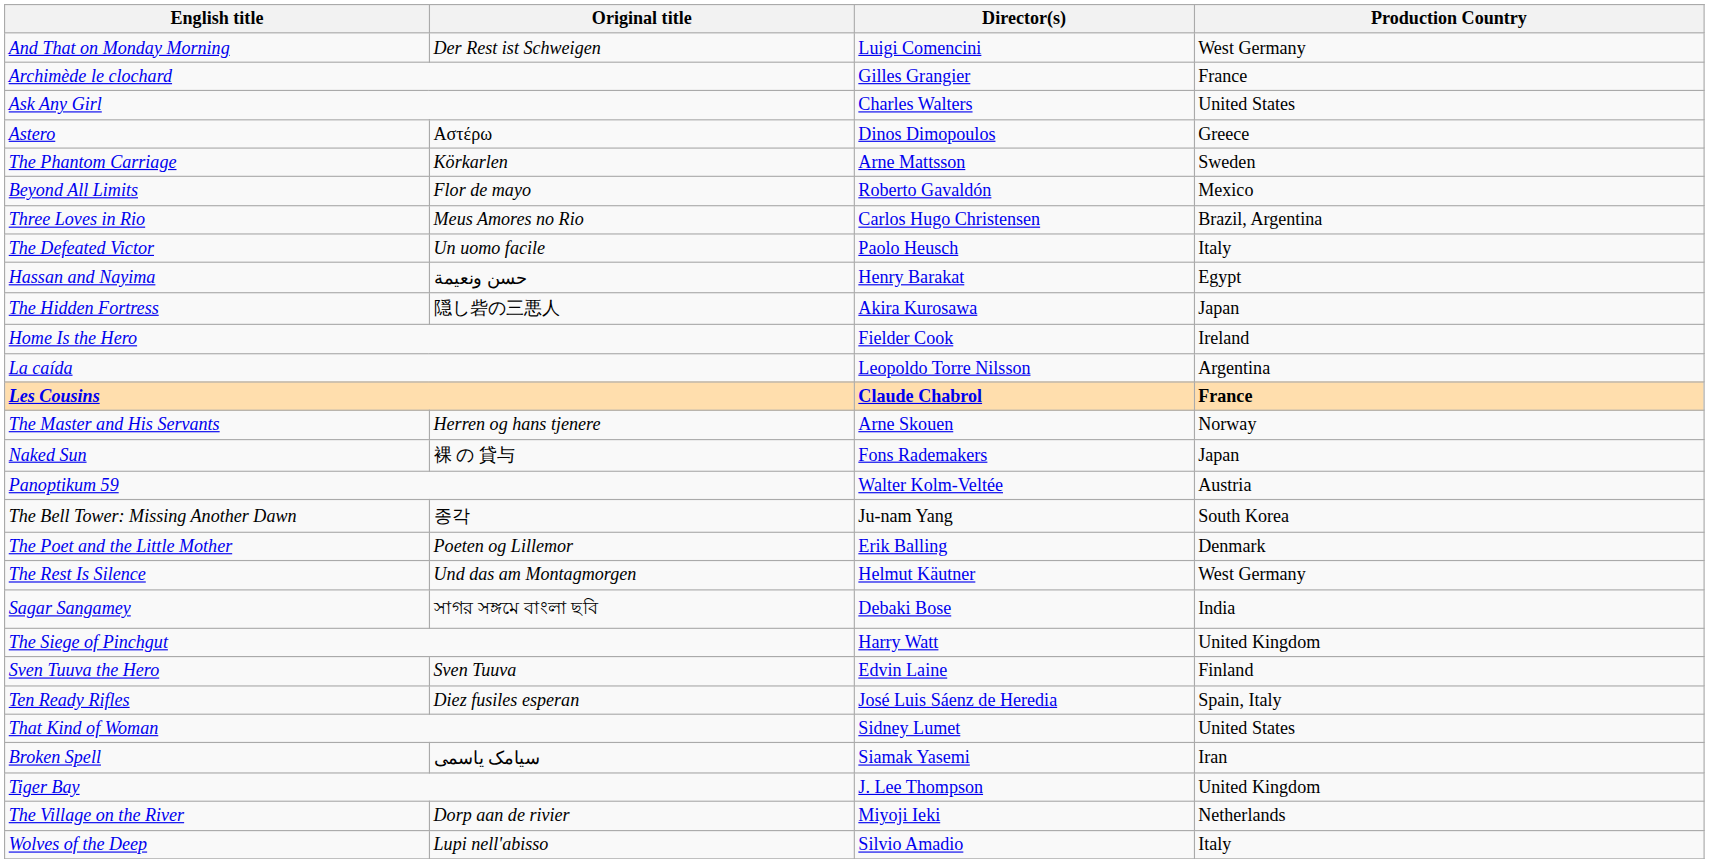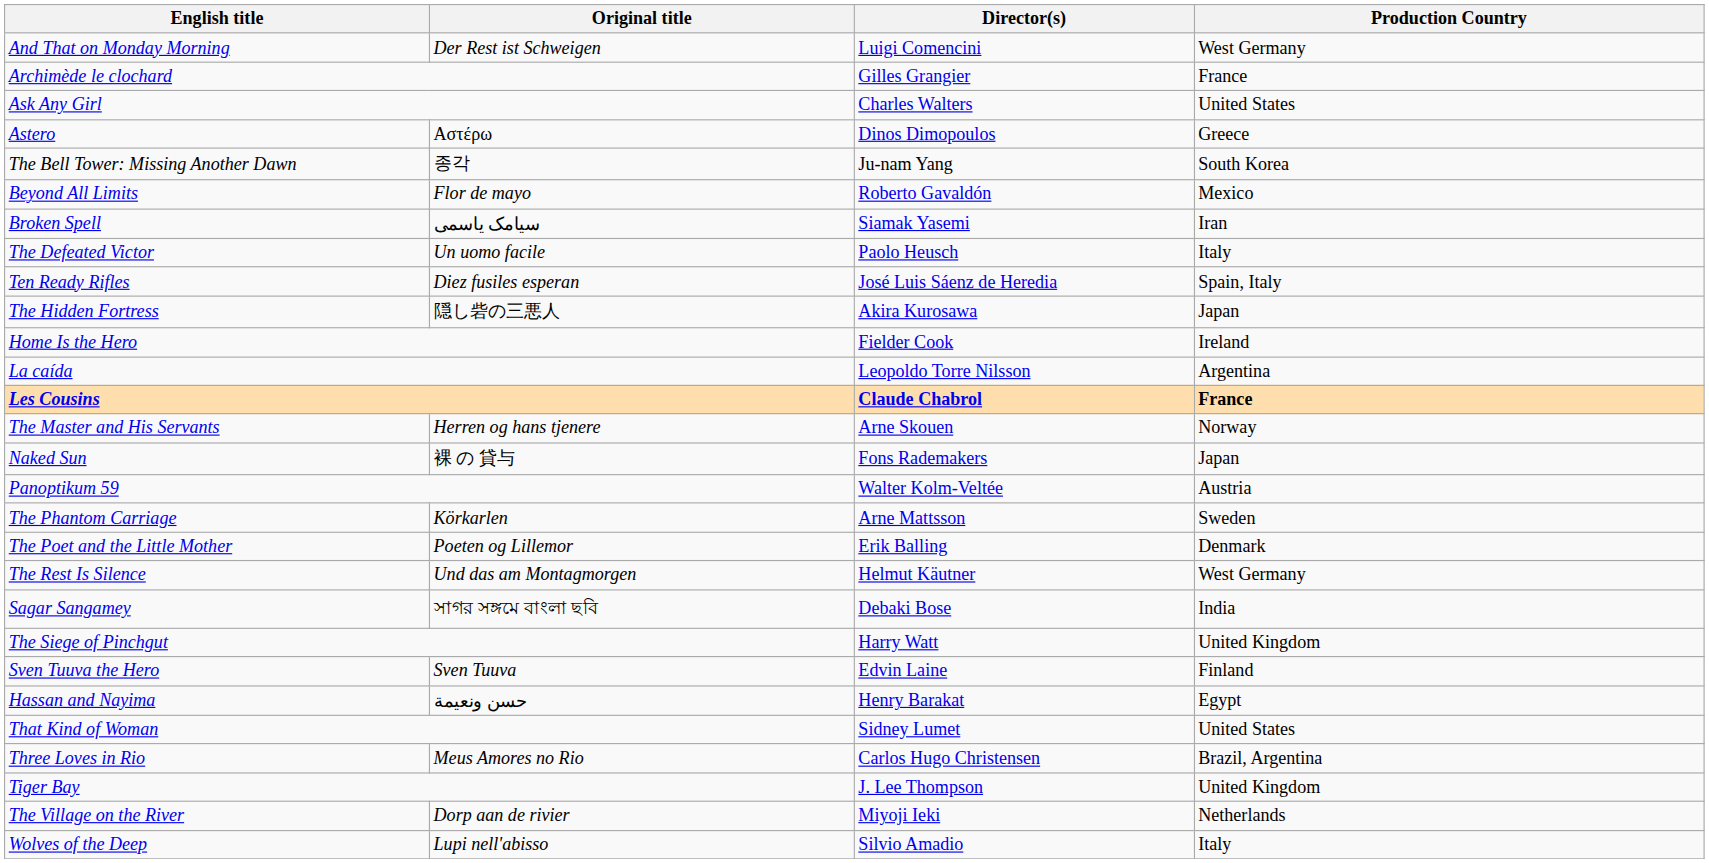rows swapped: The Bell Tower: Missing Another Dawn <-> The Phantom Carriage
rows swapped: Broken Spell <-> Three Loves in Rio
rows swapped: Hassan and Nayima <-> Ten Ready Rifles
